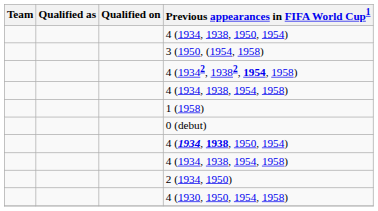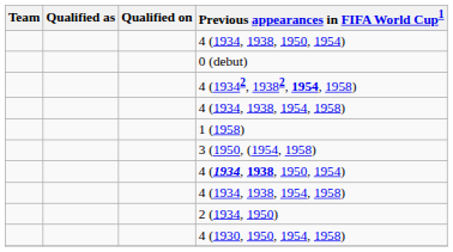rows swapped: 0 (debut) <-> 3 (1950, (1954, 1958)
